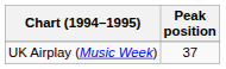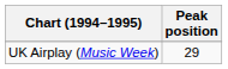UK Airplay (Music Week) | Peak position: 37 -> 29
